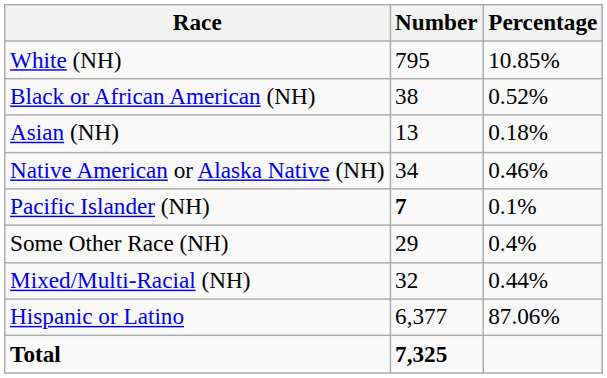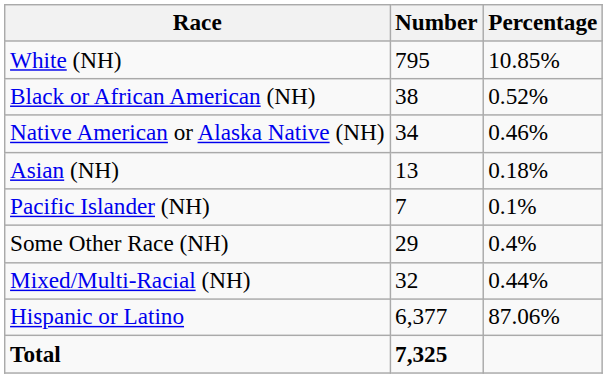rows swapped: Native American or Alaska Native (NH) <-> Asian (NH)
Pacific Islander (NH) | Number: bold -> normal
